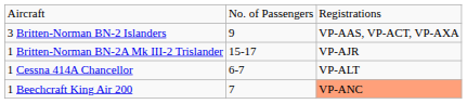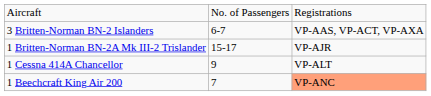3 Britten-Norman BN-2 Islanders | column 2: 9 -> 6-7
1 Cessna 414A Chancellor | column 2: 6-7 -> 9
